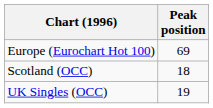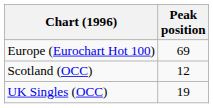Scotland (OCC) | Peak position: 18 -> 12
